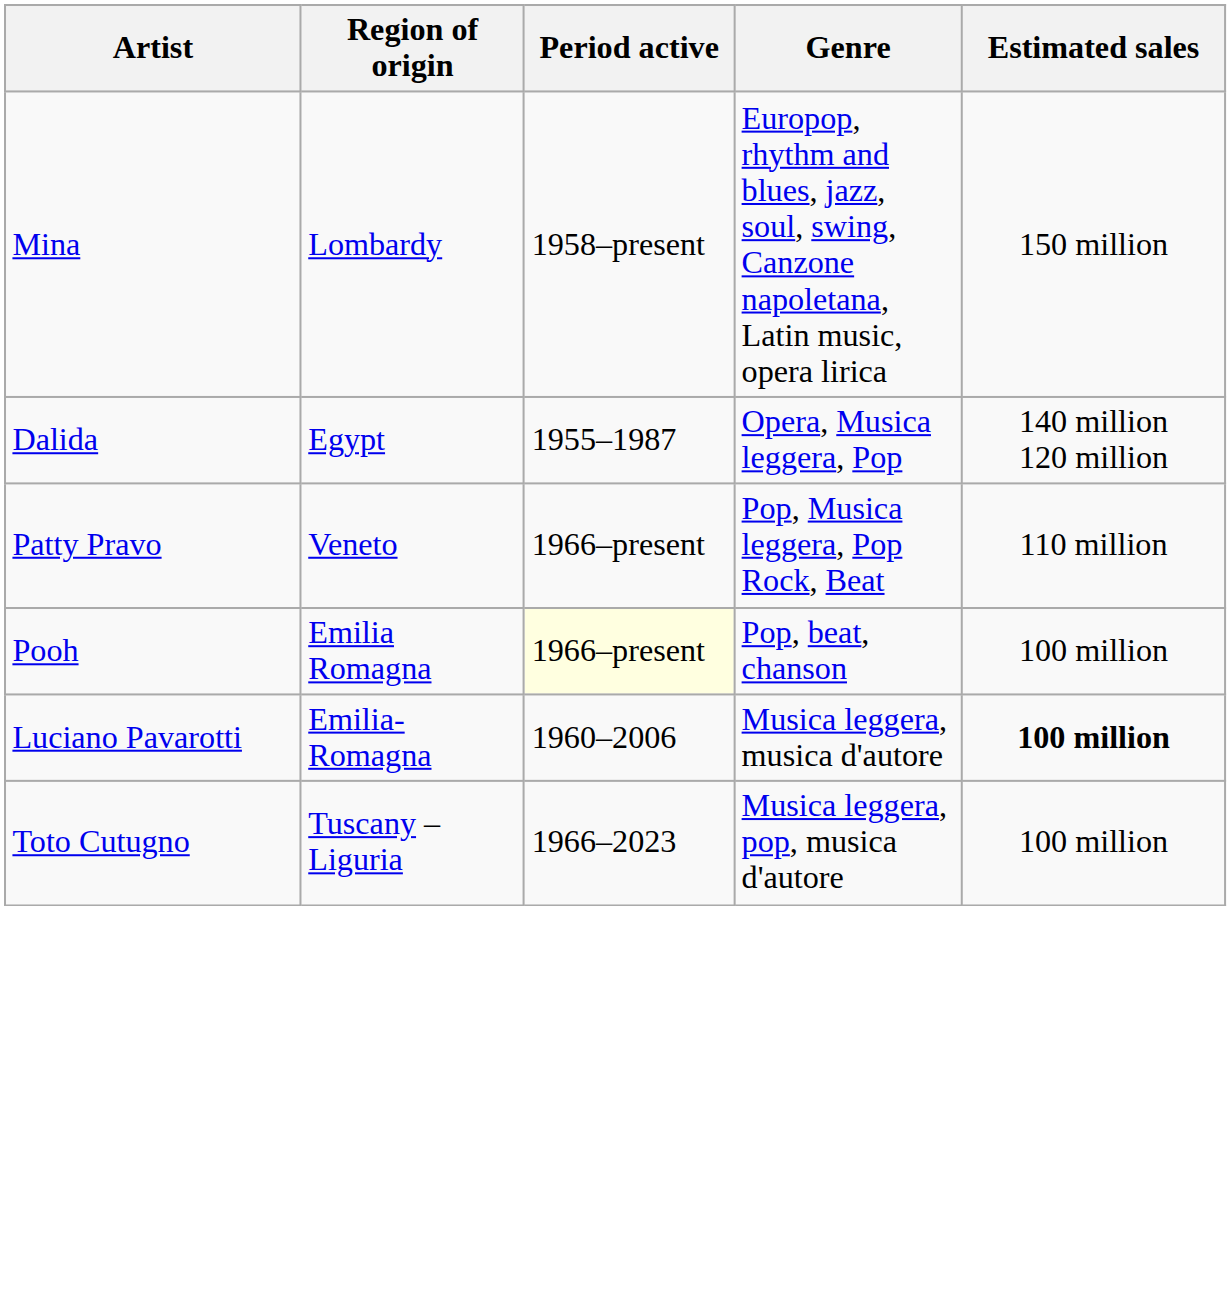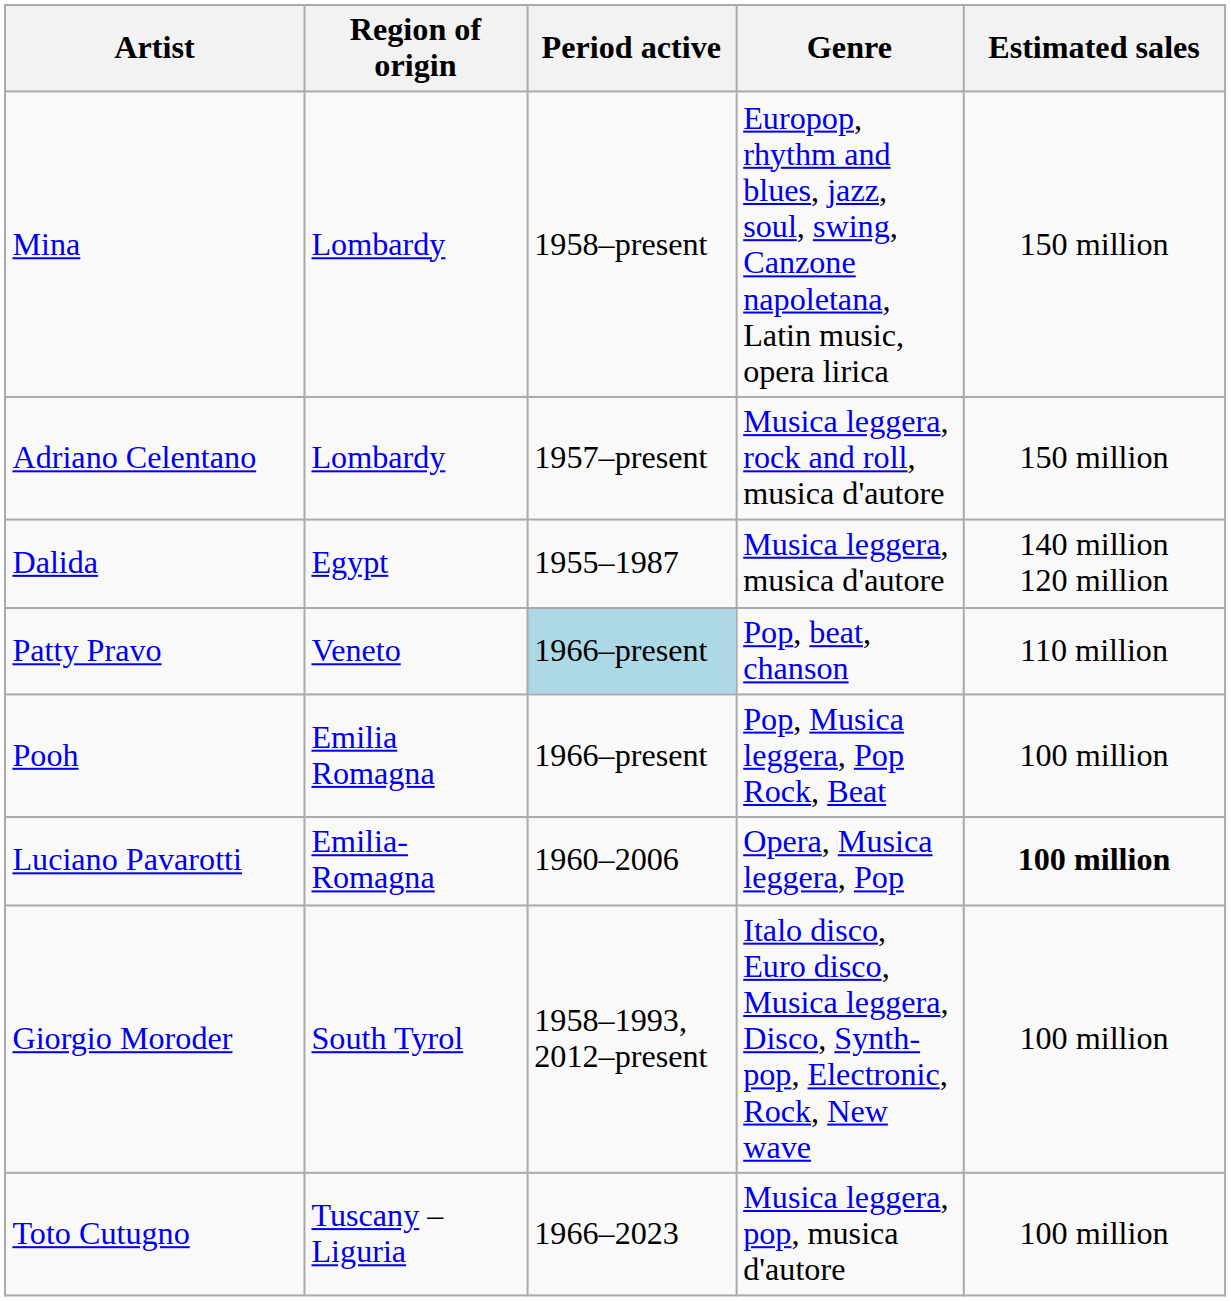+ row: Adriano Celentano | Lombardy | 1957–present | Musica leggera, rock and roll, musica d'autore | 150 million
Dalida | Genre: Opera, Musica leggera, Pop -> Musica leggera, musica d'autore
Patty Pravo | Period active: no background -> lightblue background
Patty Pravo | Genre: Pop, Musica leggera, Pop Rock, Beat -> Pop, beat, chanson
Pooh | Period active: lightyellow background -> no background
Pooh | Genre: Pop, beat, chanson -> Pop, Musica leggera, Pop Rock, Beat
Luciano Pavarotti | Genre: Musica leggera, musica d'autore -> Opera, Musica leggera, Pop
+ row: Giorgio Moroder | South Tyrol | 1958–1993, 2012–present | Italo disco, Euro disco, Musica leggera, Disco, Synth-pop, Electronic, Rock, New wave | 100 million
